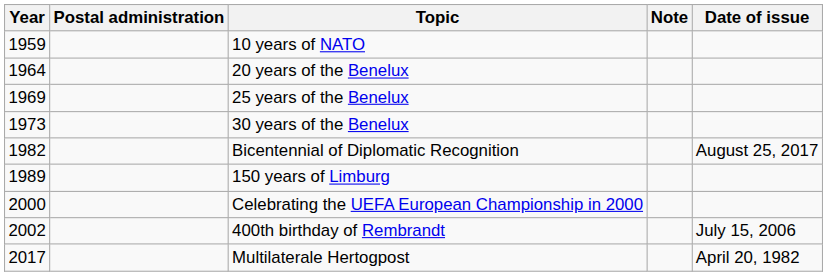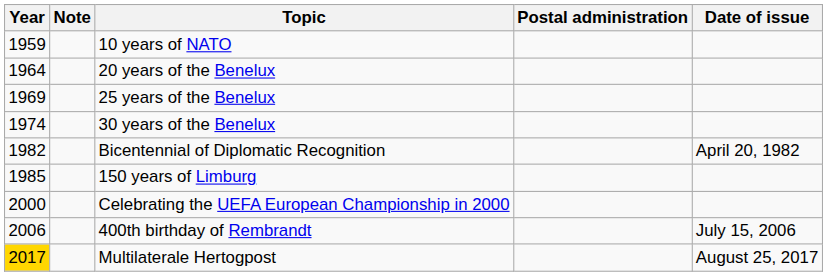columns swapped: Postal administration <-> Note
30 years of the Benelux | Year: 1973 -> 1974
Bicentennial of Diplomatic Recognition | Date of issue: August 25, 2017 -> April 20, 1982
150 years of Limburg | Year: 1989 -> 1985
400th birthday of Rembrandt | Year: 2002 -> 2006
Multilaterale Hertogpost | Year: no background -> gold background
Multilaterale Hertogpost | Date of issue: April 20, 1982 -> August 25, 2017
